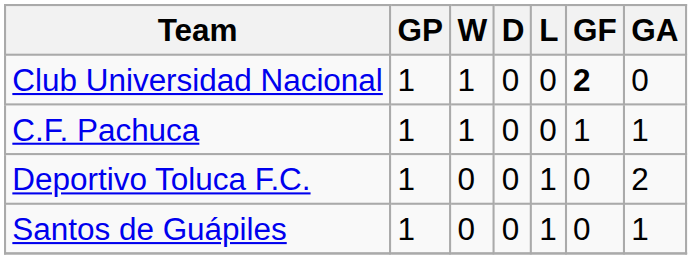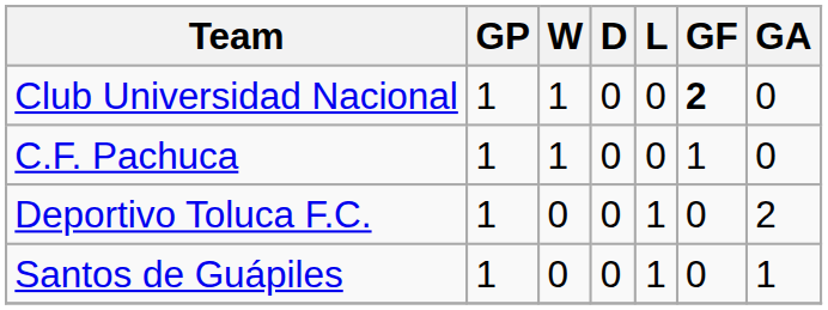C.F. Pachuca | GA: 1 -> 0
